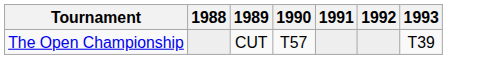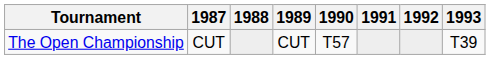+ column: 1987 | CUT
